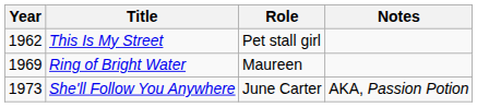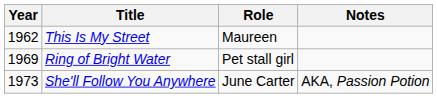This Is My Street | Role: Pet stall girl -> Maureen
Ring of Bright Water | Role: Maureen -> Pet stall girl
